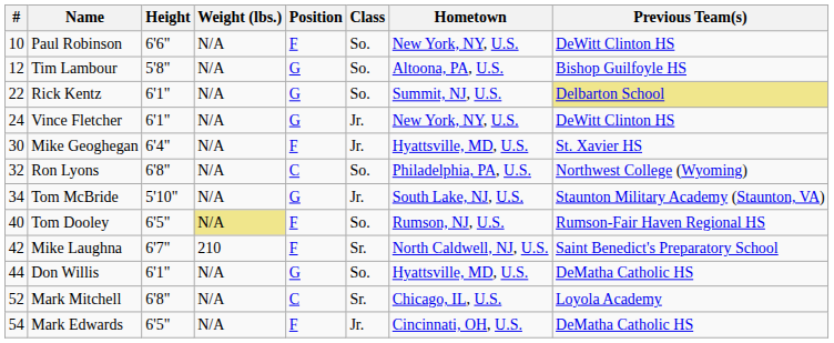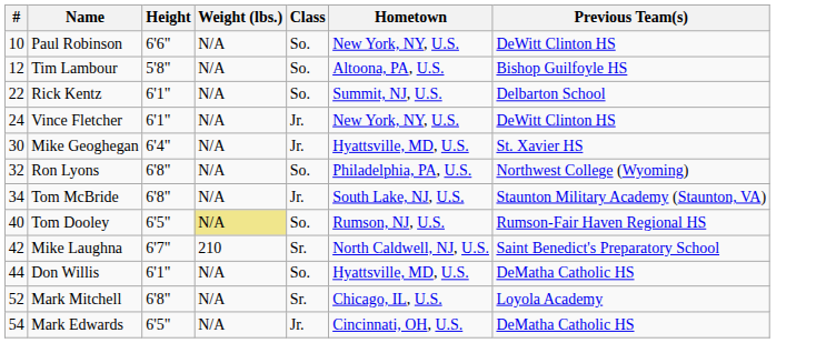- column: Position | F | G | G | G | F | C | G | F | F | G | C | F
Rick Kentz | Previous Team(s): khaki background -> no background
Tom McBride | Height: 5'10" -> 6'8"
